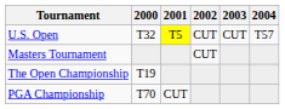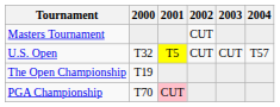rows swapped: Masters Tournament <-> U.S. Open
PGA Championship | 2001: no background -> pink background
